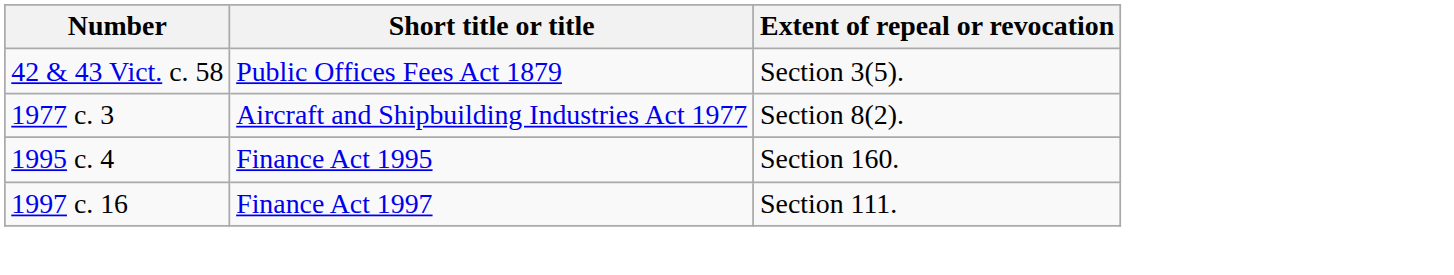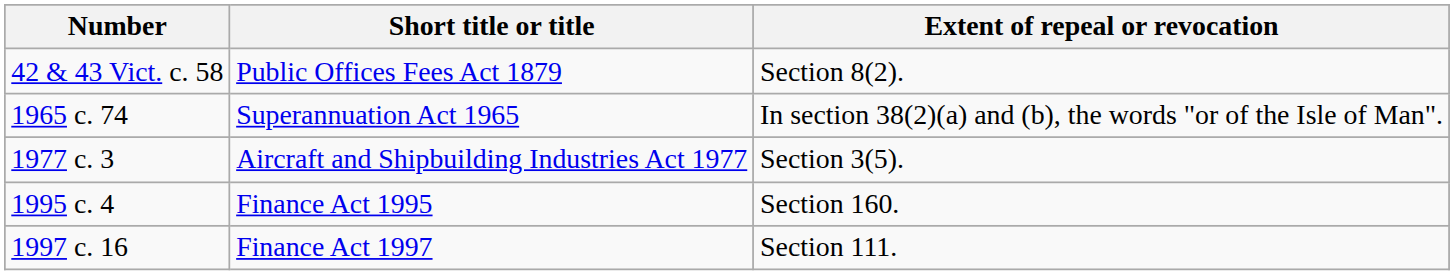Public Offices Fees Act 1879 | Extent of repeal or revocation: Section 3(5). -> Section 8(2).
+ row: 1965 c. 74 | Superannuation Act 1965 | In section 38(2)(a) and (b), the words "or of the Isle of Man".
Aircraft and Shipbuilding Industries Act 1977 | Extent of repeal or revocation: Section 8(2). -> Section 3(5).
